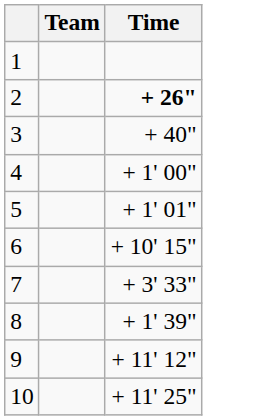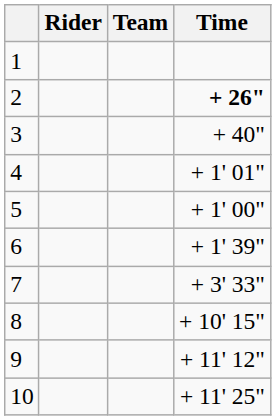+ column: Rider
4 | Time: + 1' 00" -> + 1' 01"
5 | Time: + 1' 01" -> + 1' 00"
6 | Time: + 10' 15" -> + 1' 39"
8 | Time: + 1' 39" -> + 10' 15"
